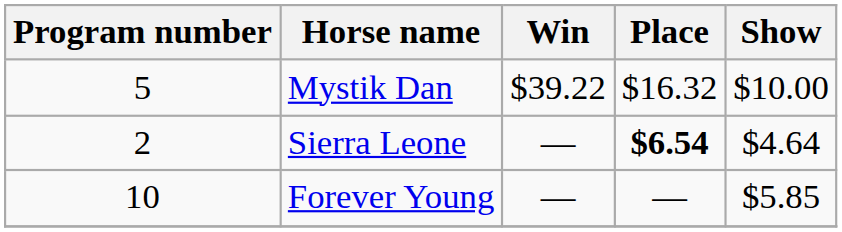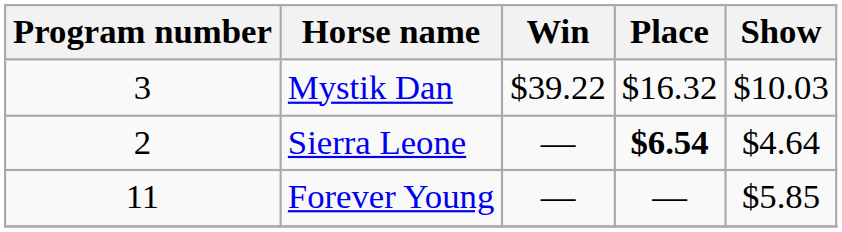Mystik Dan | Program number: 5 -> 3
Mystik Dan | Show: $10.00 -> $10.03
Forever Young | Program number: 10 -> 11
